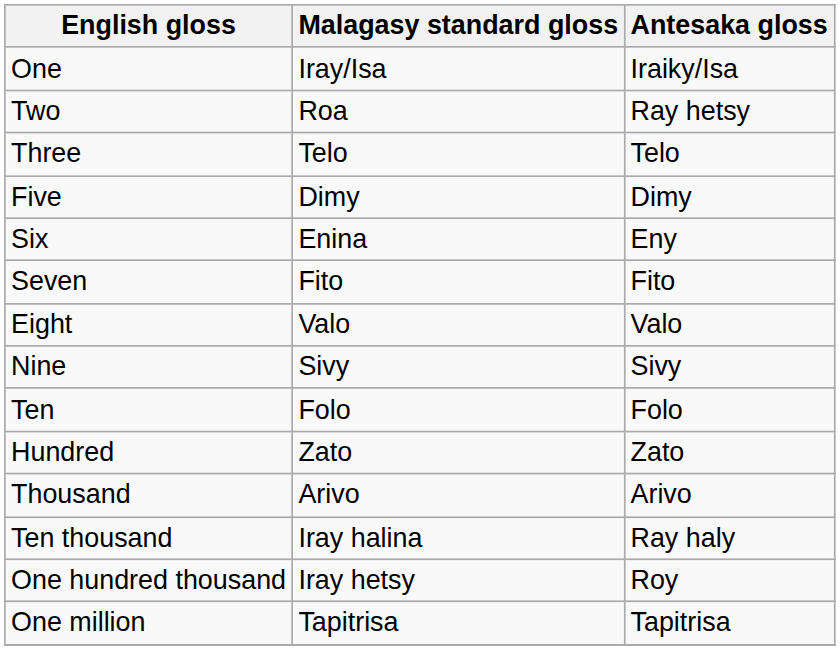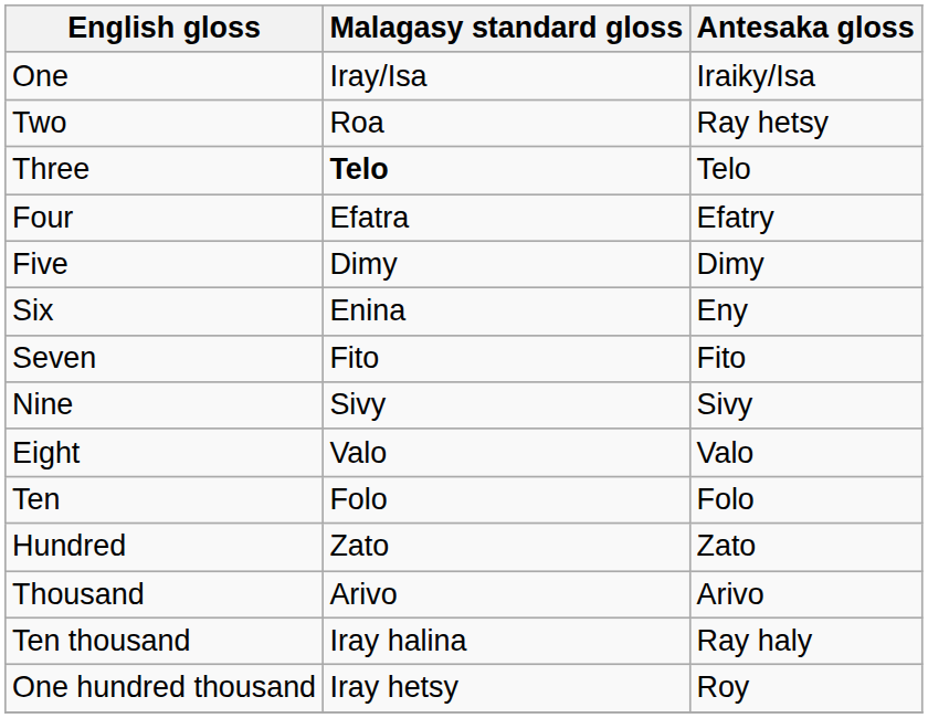Three | Malagasy standard gloss: normal -> bold
+ row: Four | Efatra | Efatry
rows swapped: Eight <-> Nine
- row: One million | Tapitrisa | Tapitrisa
